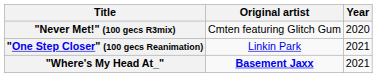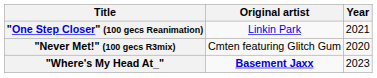rows swapped: "Never Met!" (100 gecs R3mix) <-> "One Step Closer" (100 gecs Reanimation)
"Where's My Head At_" | Year: 2021 -> 2023
